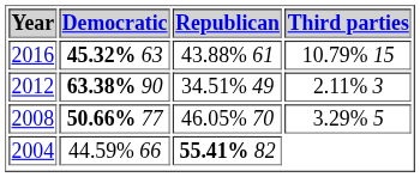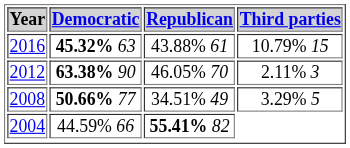2012 | Republican: 34.51% 49 -> 46.05% 70
2008 | Republican: 46.05% 70 -> 34.51% 49
